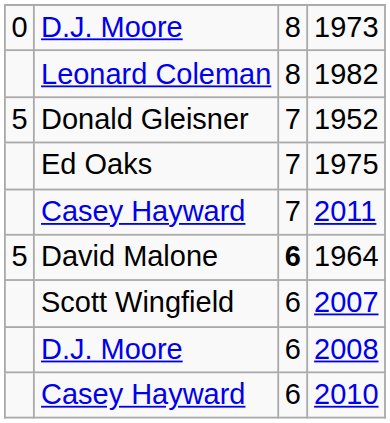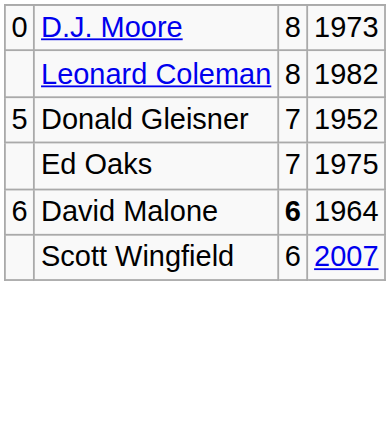- row: Casey Hayward | 7 | 2011
1964 | column 1: 5 -> 6
- row: D.J. Moore | 6 | 2008
- row: Casey Hayward | 6 | 2010
